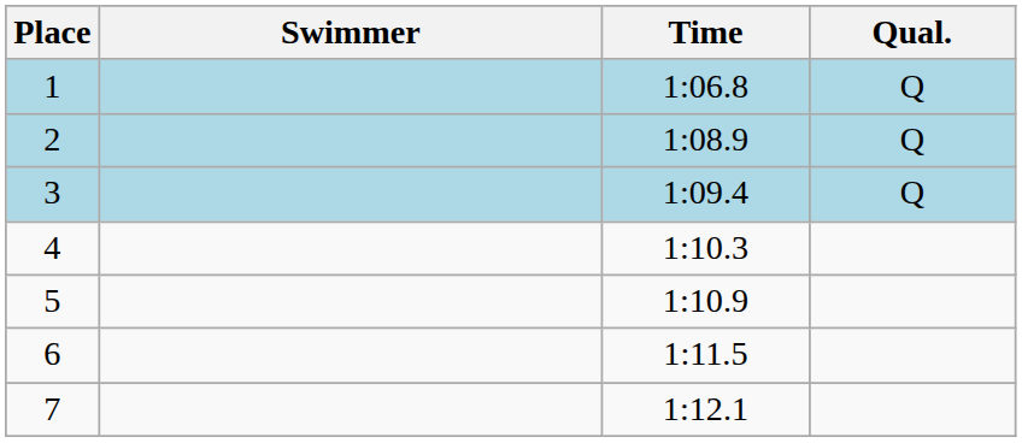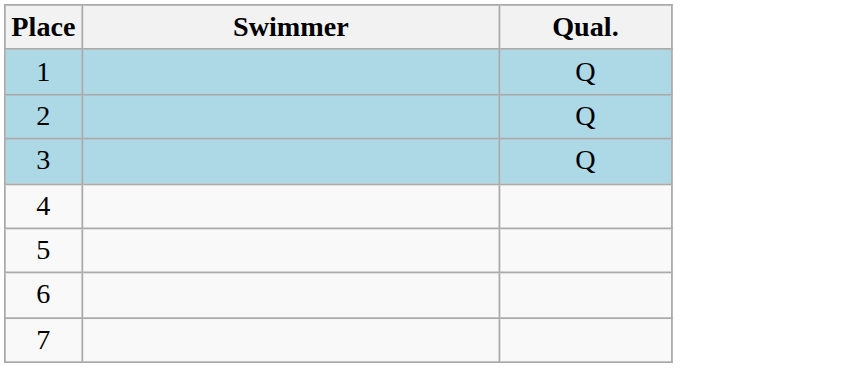- column: Time | 1:06.8 | 1:08.9 | 1:09.4 | 1:10.3 | 1:10.9 | 1:11.5 | 1:12.1
